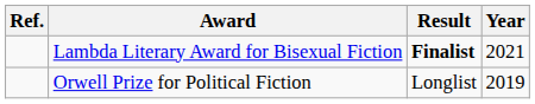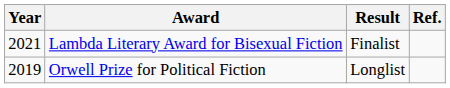columns swapped: Year <-> Ref.
Lambda Literary Award for Bisexual Fiction | Result: bold -> normal
